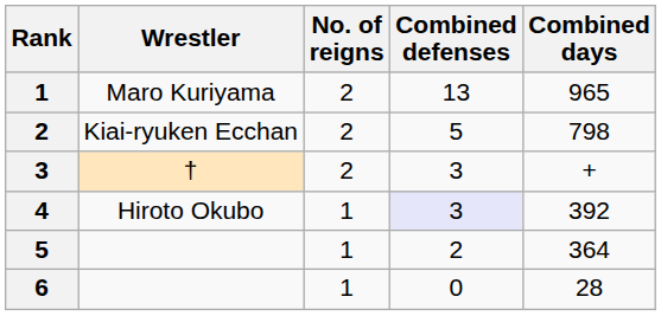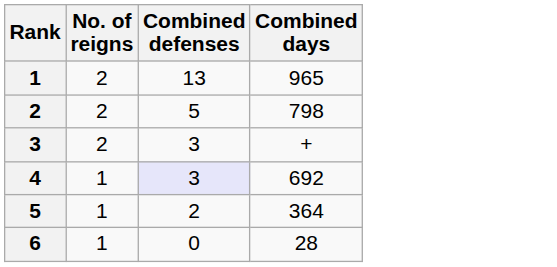- column: Wrestler | Maro Kuriyama | Kiai-ryuken Ecchan | † | Hiroto Okubo
4 | Combined days: 392 -> 692
